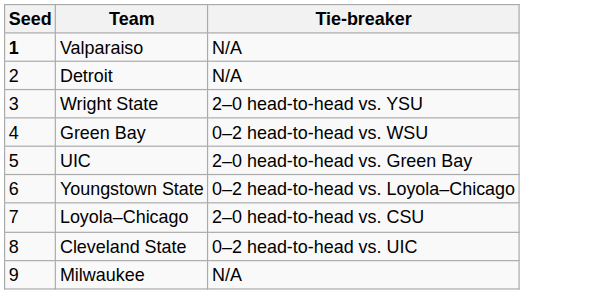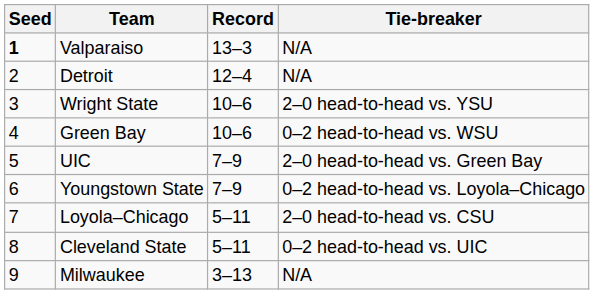+ column: Record | 13–3 | 12–4 | 10–6 | 10–6 | 7–9 | 7–9 | 5–11 | 5–11 | 3–13
